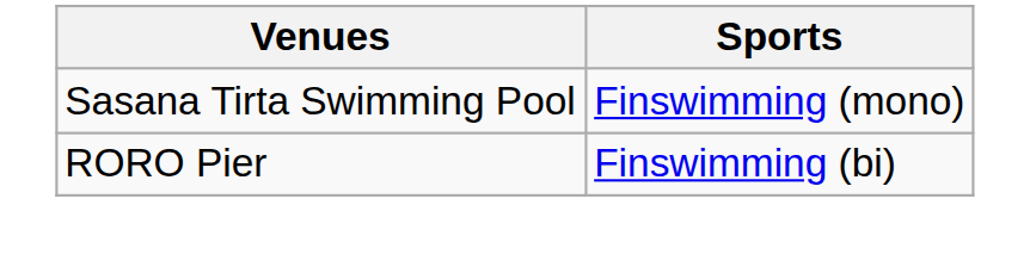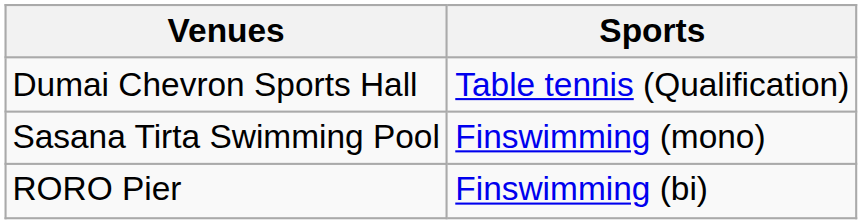+ row: Dumai Chevron Sports Hall | Table tennis (Qualification)
